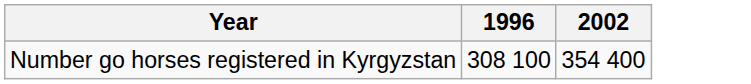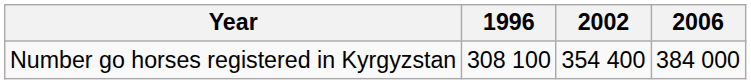+ column: 2006 | 384 000
